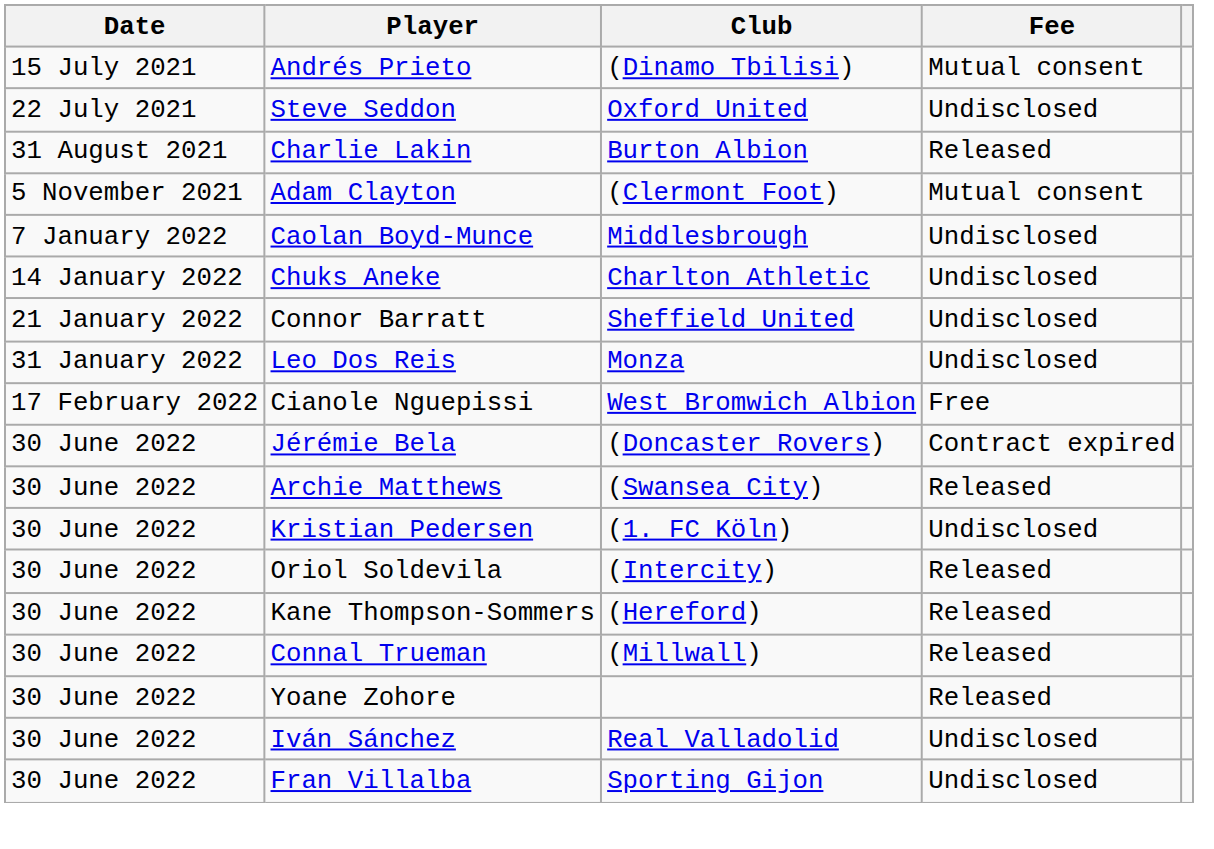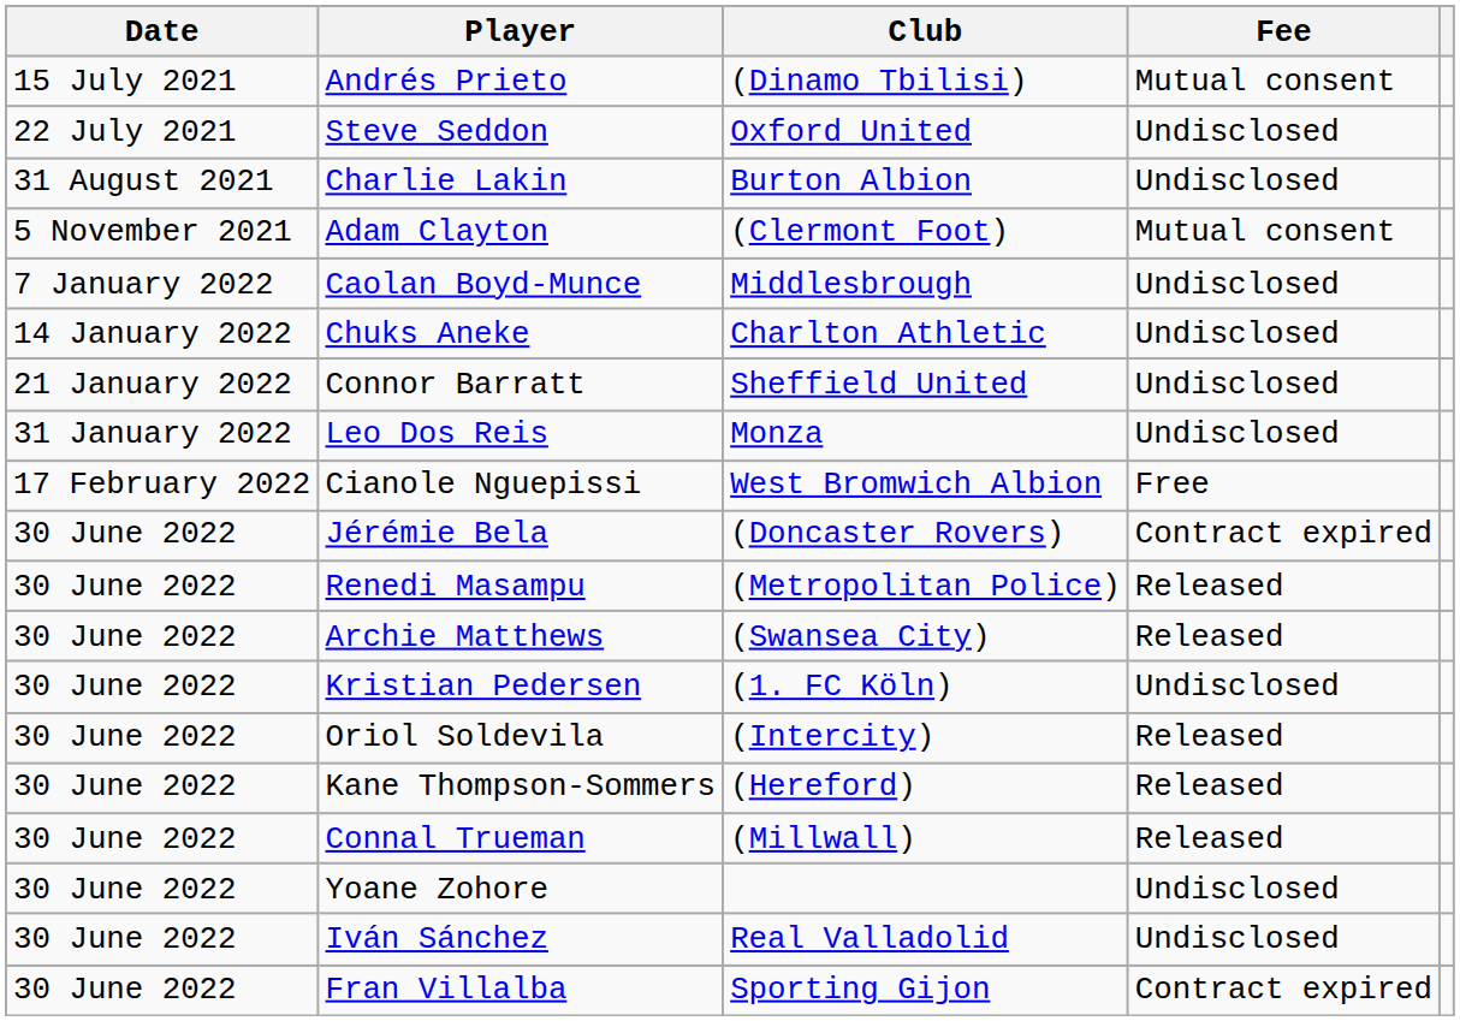Charlie Lakin | Fee: Released -> Undisclosed
+ row: 30 June 2022 | Renedi Masampu | (Metropolitan Police) | Released
Yoane Zohore | Fee: Released -> Undisclosed
Fran Villalba | Fee: Undisclosed -> Contract expired
